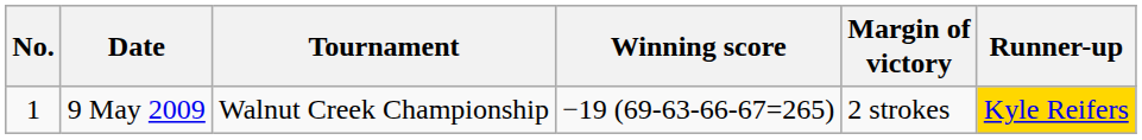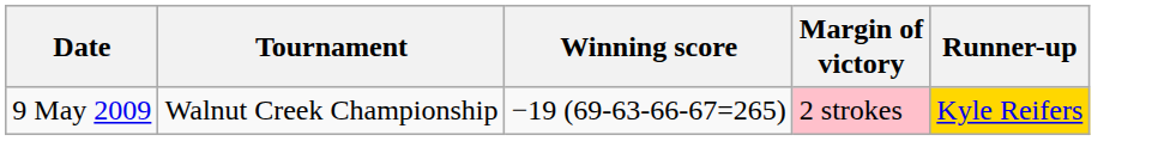- column: No. | 1
9 May 2009 | Margin of victory: no background -> pink background
